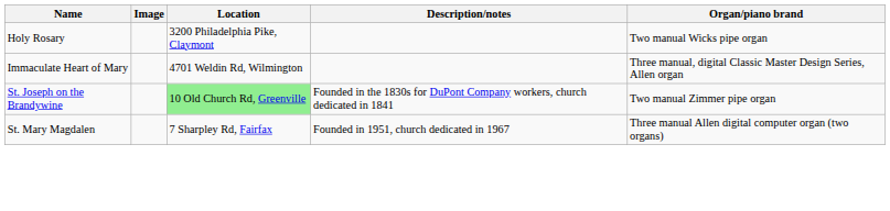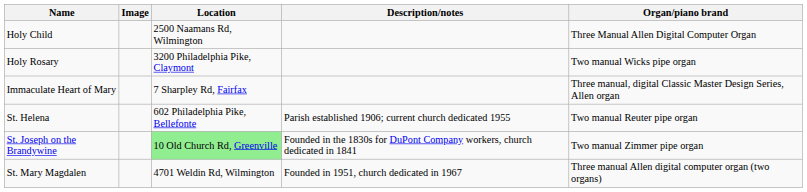+ row: Holy Child | 2500 Naamans Rd, Wilmington | Three Manual Allen Digital Computer Organ
Immaculate Heart of Mary | Location: 4701 Weldin Rd, Wilmington -> 7 Sharpley Rd, Fairfax
+ row: St. Helena | 602 Philadelphia Pike, Bellefonte | Parish established 1906; current church dedicated 1955 | Two manual Reuter pipe organ
St. Mary Magdalen | Location: 7 Sharpley Rd, Fairfax -> 4701 Weldin Rd, Wilmington
